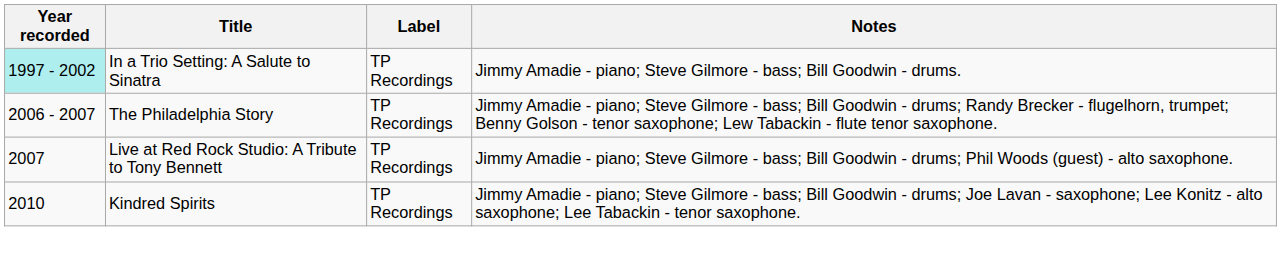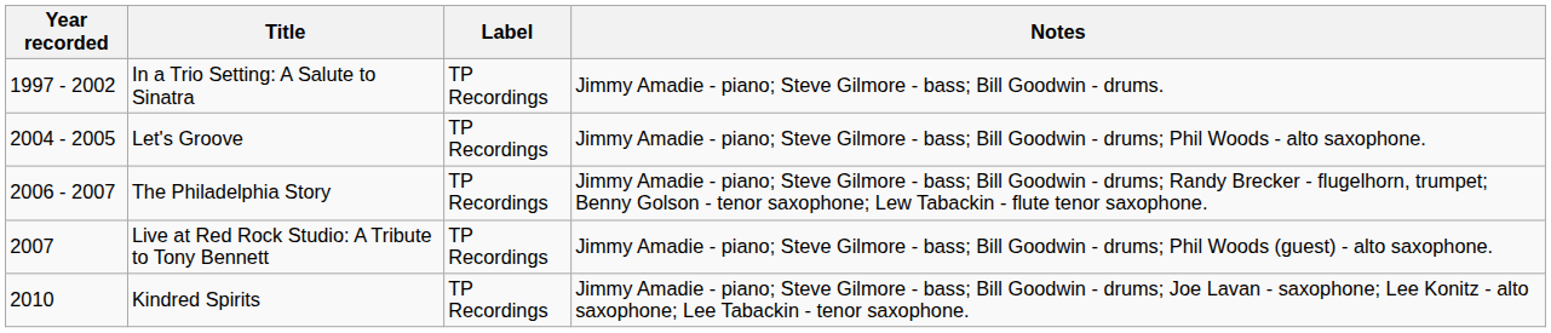In a Trio Setting: A Salute to Sinatra | Year recorded: paleturquoise background -> no background
+ row: 2004 - 2005 | Let's Groove | TP Recordings | Jimmy Amadie - piano; Steve Gilmore - bass; Bill Goodwin - drums; Phil Woods - alto saxophone.
